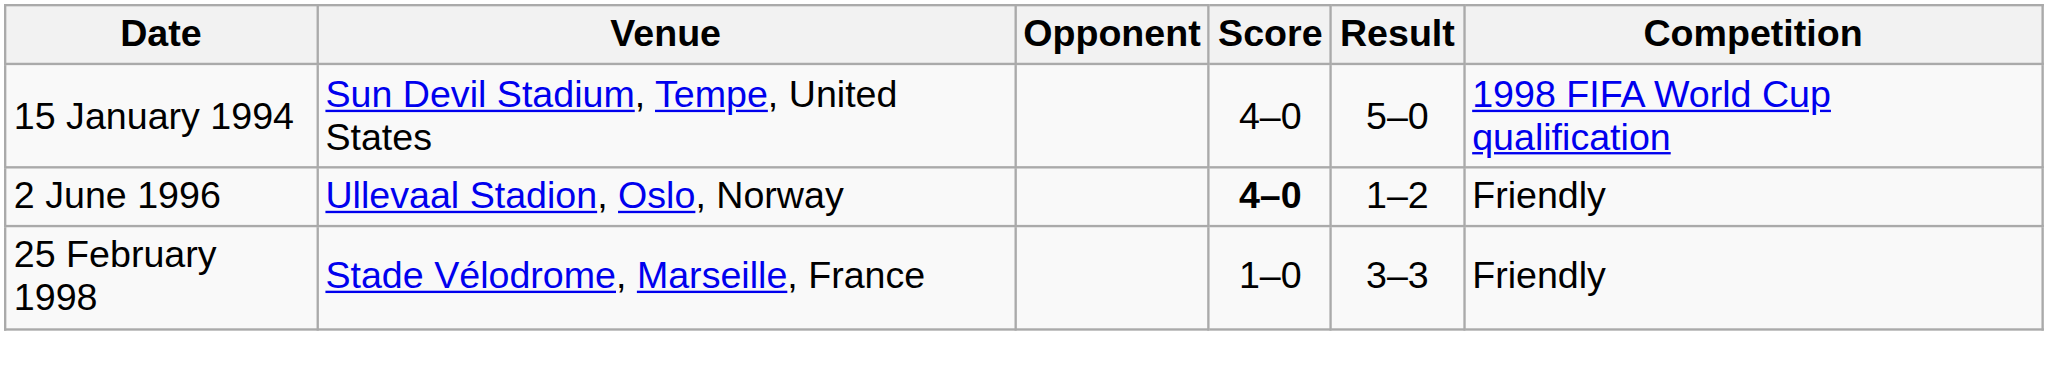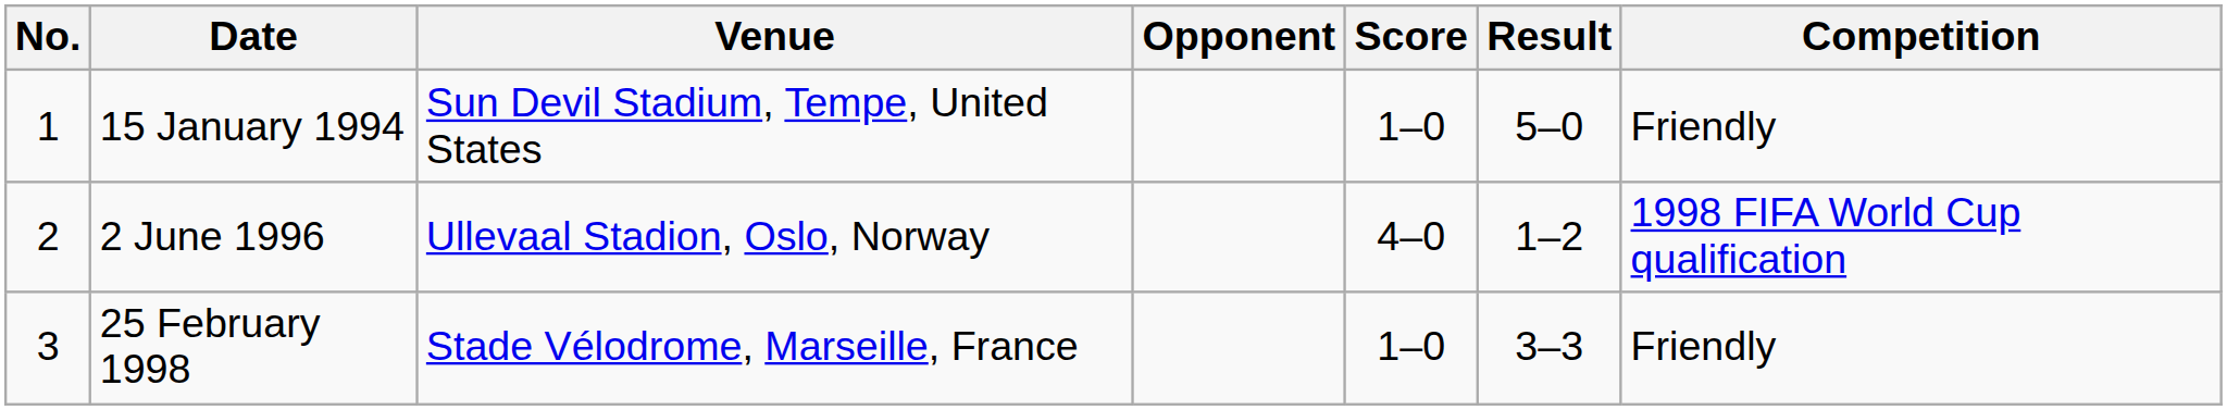+ column: No. | 1 | 2 | 3
15 January 1994 | Score: 4–0 -> 1–0
15 January 1994 | Competition: 1998 FIFA World Cup qualification -> Friendly
2 June 1996 | Score: bold -> normal
2 June 1996 | Competition: Friendly -> 1998 FIFA World Cup qualification
